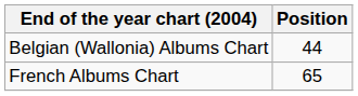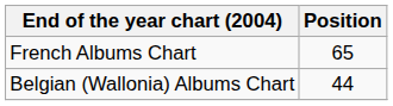rows swapped: Belgian (Wallonia) Albums Chart <-> French Albums Chart
